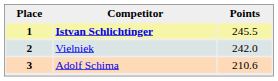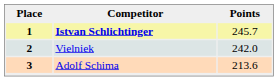1 | Points: 245.5 -> 245.7
3 | Points: 210.6 -> 213.6
